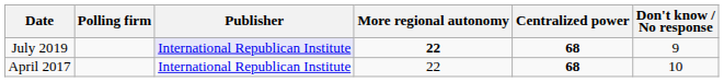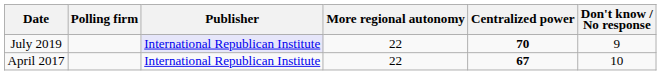July 2019 | More regional autonomy: bold -> normal
July 2019 | Centralized power: 68 -> 70
April 2017 | Centralized power: 68 -> 67
